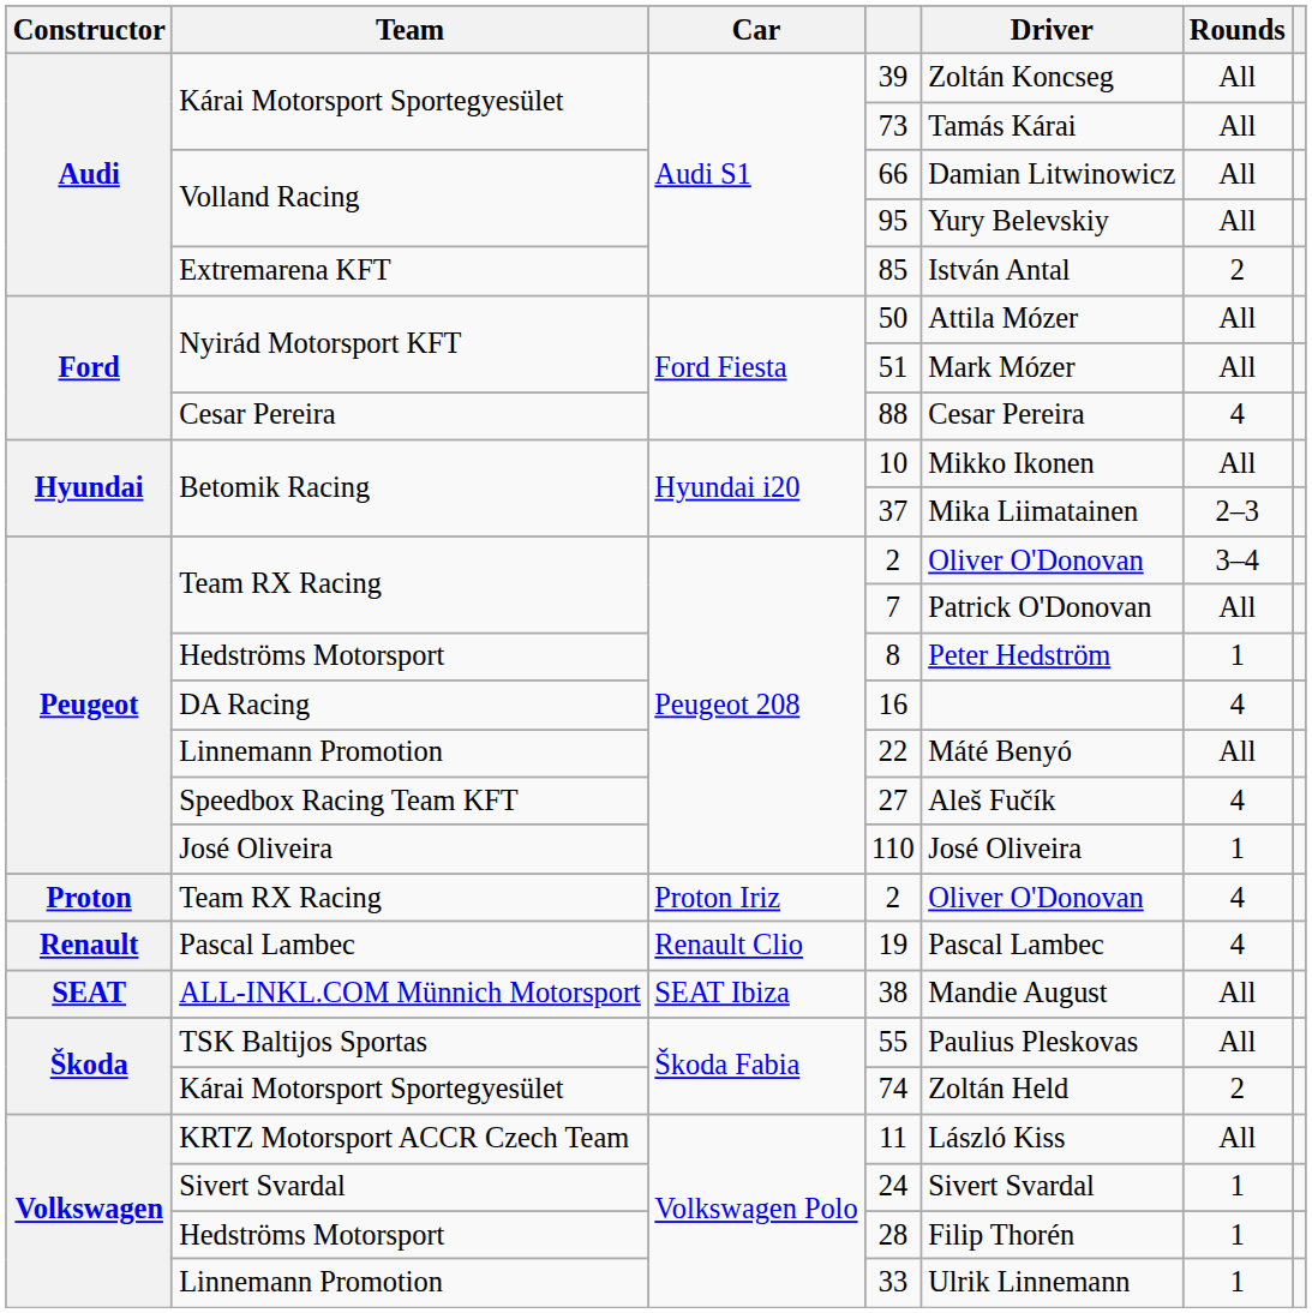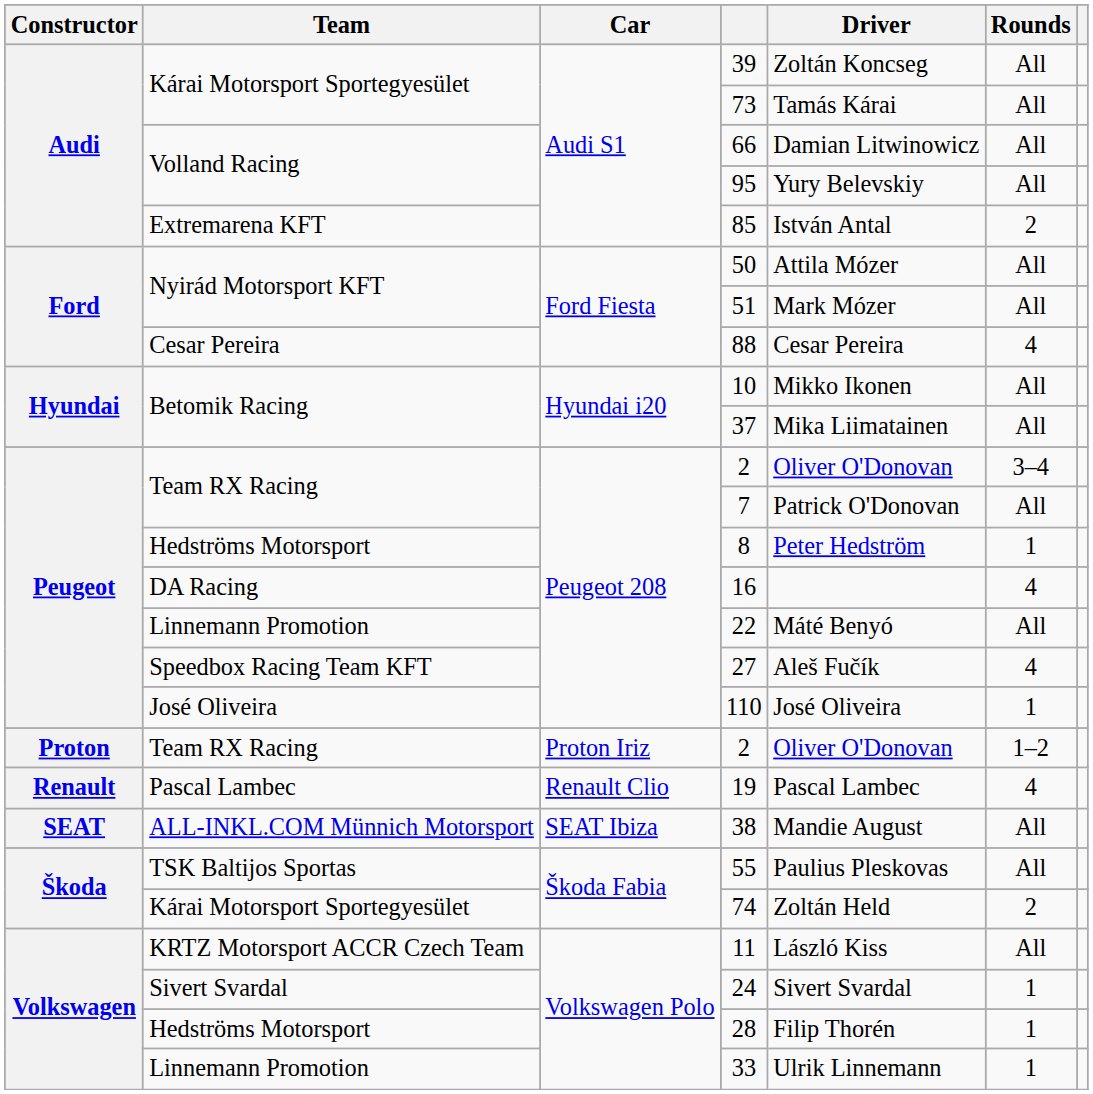37 | Rounds: 2–3 -> All
Proton / 2 | Rounds: 4 -> 1–2
